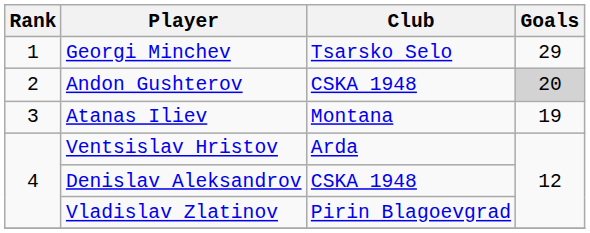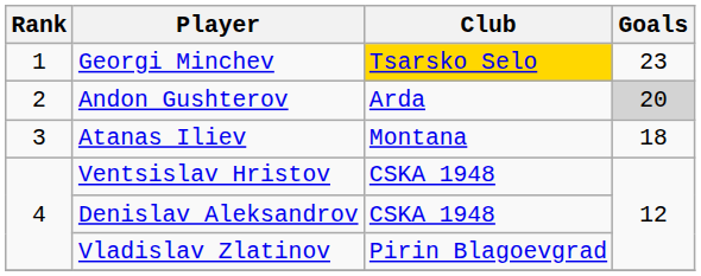Georgi Minchev | Club: no background -> gold background
Georgi Minchev | Goals: 29 -> 23
Andon Gushterov | Club: CSKA 1948 -> Arda
Atanas Iliev | Goals: 19 -> 18
Ventsislav Hristov | Club: Arda -> CSKA 1948
